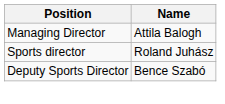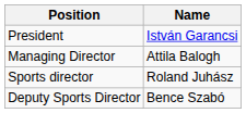+ row: President | István Garancsi
